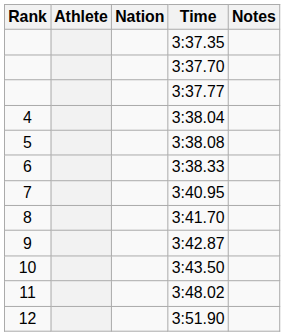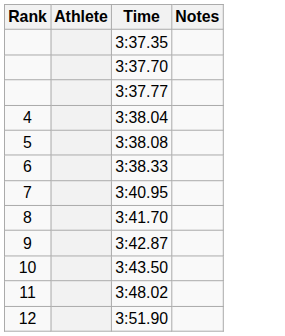- column: Nation
